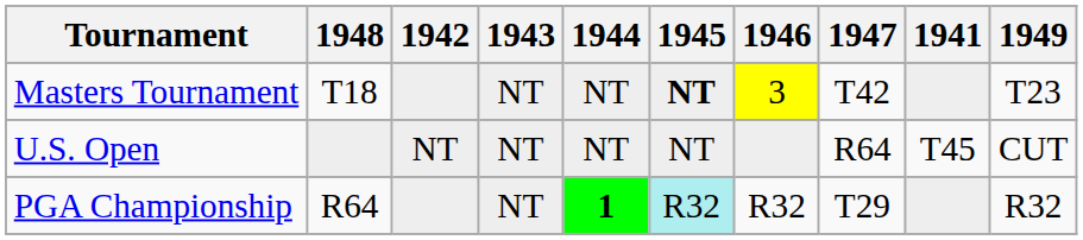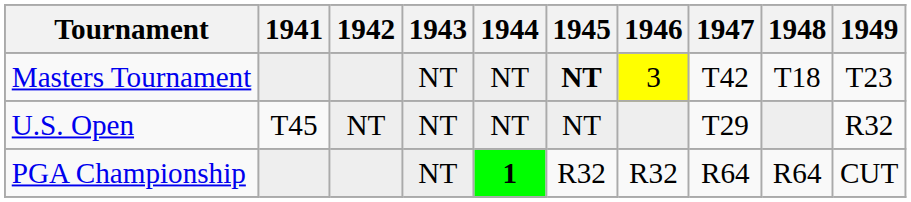columns swapped: 1941 <-> 1948
U.S. Open | 1947: R64 -> T29
U.S. Open | 1949: CUT -> R32
PGA Championship | 1945: paleturquoise background -> no background
PGA Championship | 1947: T29 -> R64
PGA Championship | 1949: R32 -> CUT
